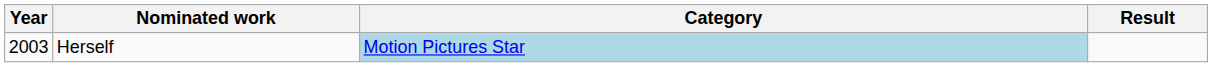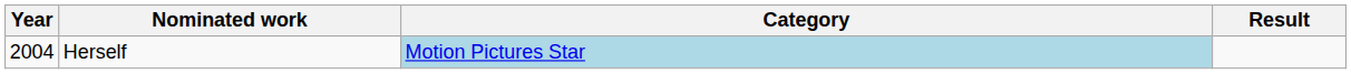Herself | Year: 2003 -> 2004
